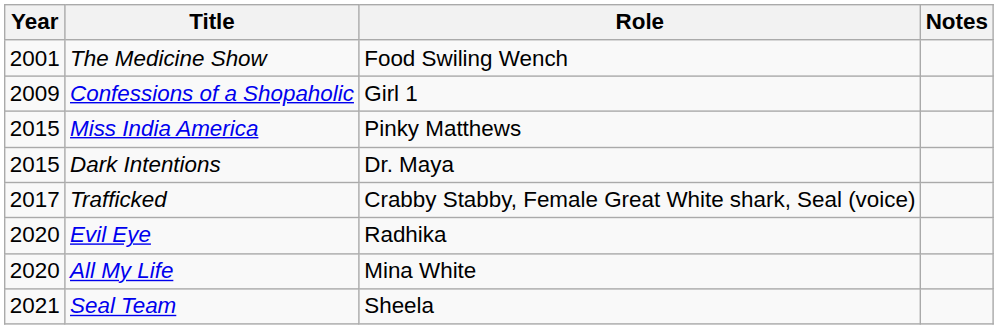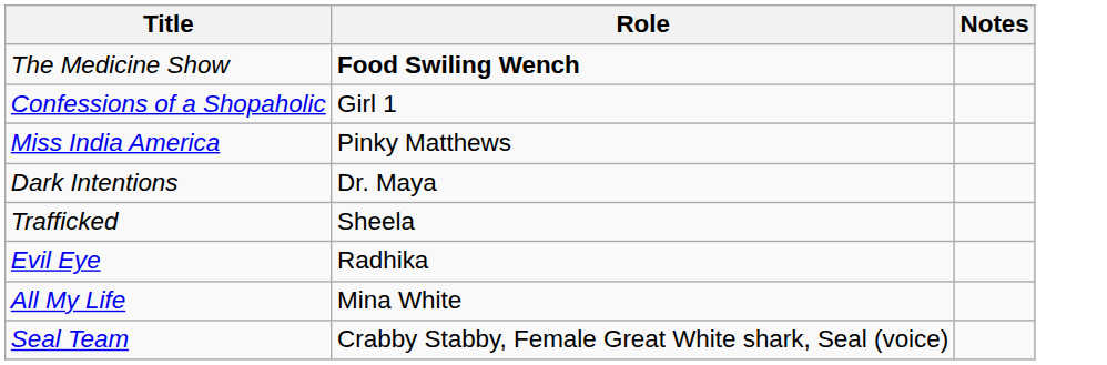- column: Year | 2001 | 2009 | 2015 | 2015 | 2017 | 2020 | 2020 | 2021
The Medicine Show | Role: normal -> bold
Trafficked | Role: Crabby Stabby, Female Great White shark, Seal (voice) -> Sheela
Seal Team | Role: Sheela -> Crabby Stabby, Female Great White shark, Seal (voice)
